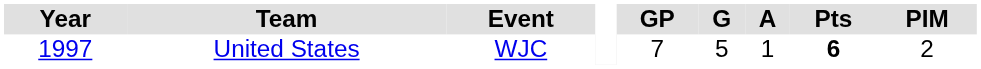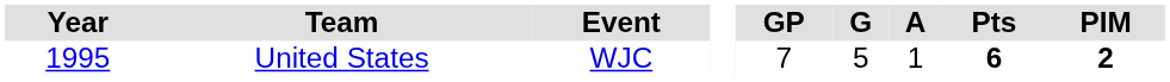United States | Year: 1997 -> 1995
United States | PIM: normal -> bold
